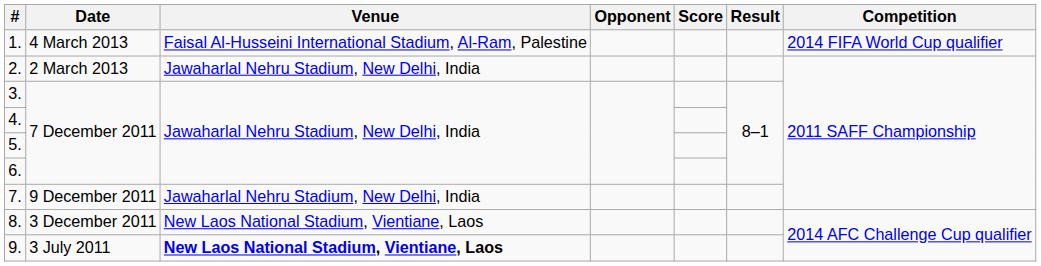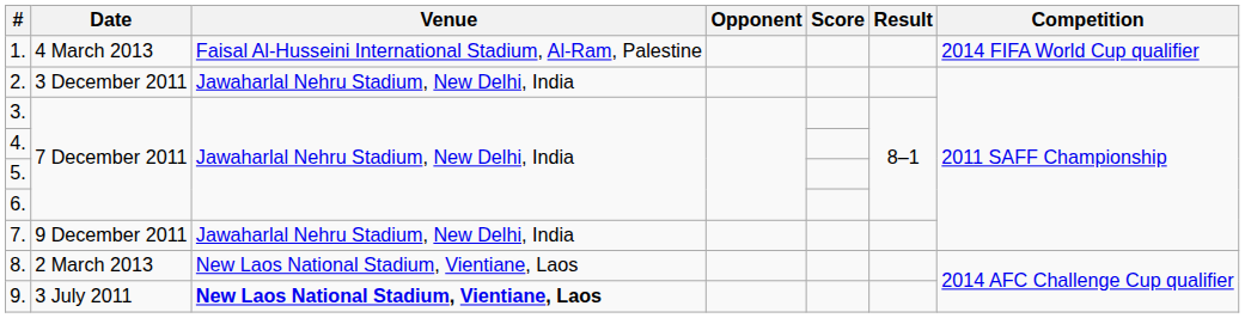2. | Date: 2 March 2013 -> 3 December 2011
8. | Date: 3 December 2011 -> 2 March 2013
